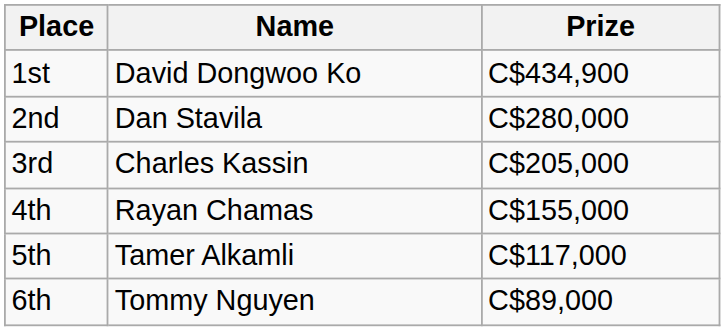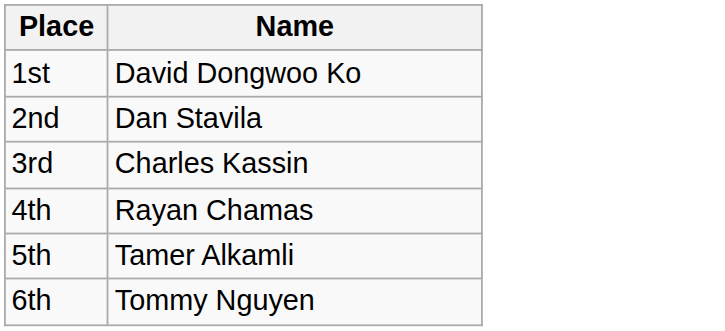- column: Prize | C$434,900 | C$280,000 | C$205,000 | C$155,000 | C$117,000 | C$89,000
